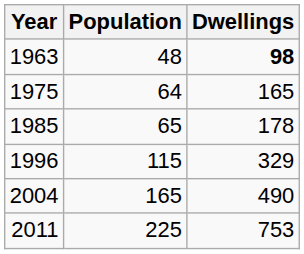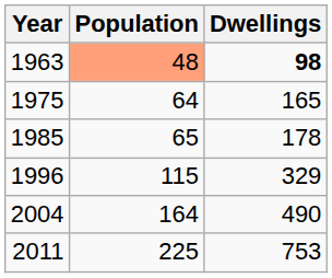1963 | Population: no background -> lightsalmon background
2004 | Population: 165 -> 164
